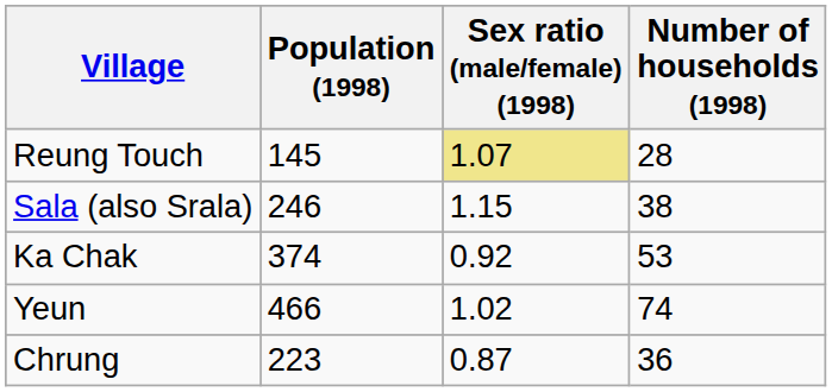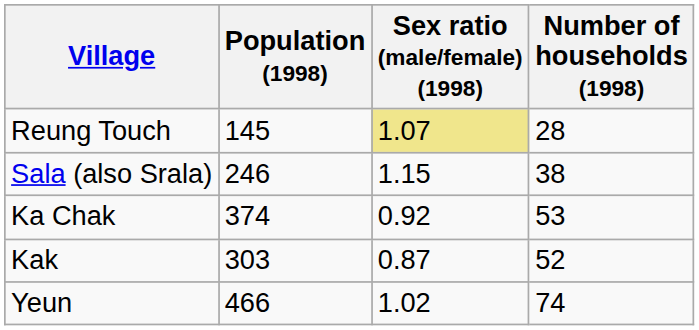+ row: Kak | 303 | 0.87 | 52
- row: Chrung | 223 | 0.87 | 36
